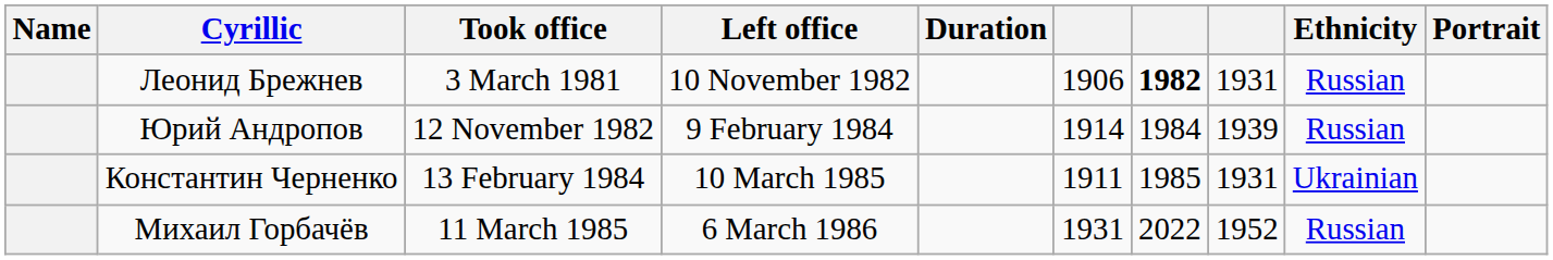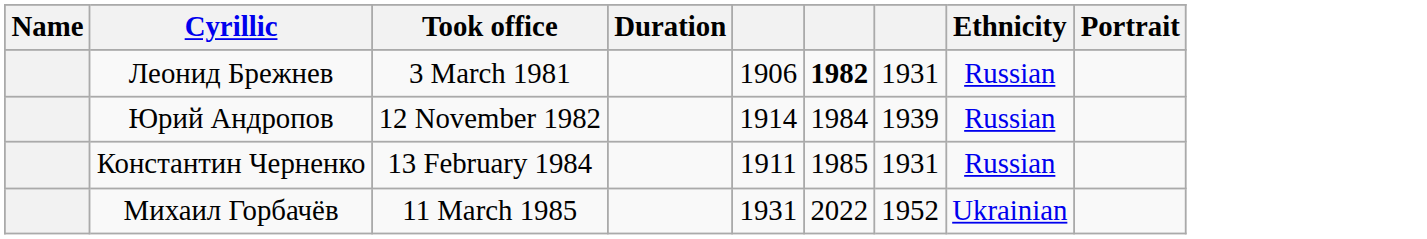- column: Left office | 10 November 1982 | 9 February 1984 | 10 March 1985 | 6 March 1986
Константин Черненко | Ethnicity: Ukrainian -> Russian
Михаил Горбачёв | Ethnicity: Russian -> Ukrainian
